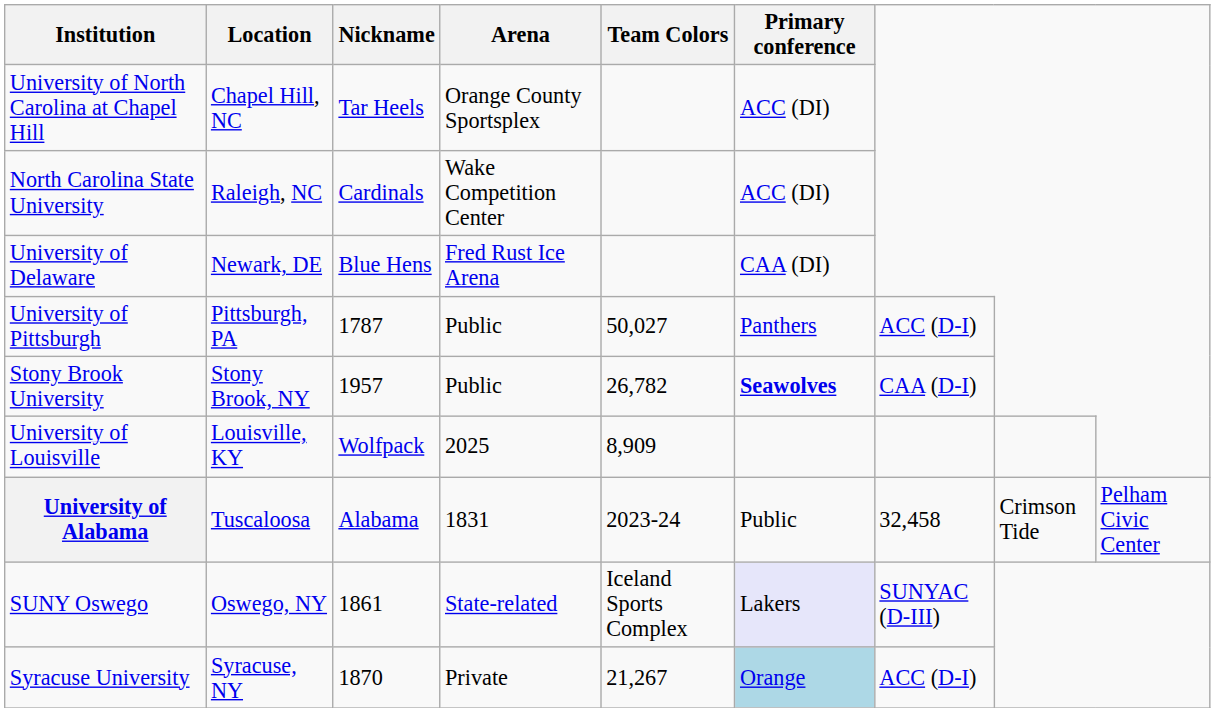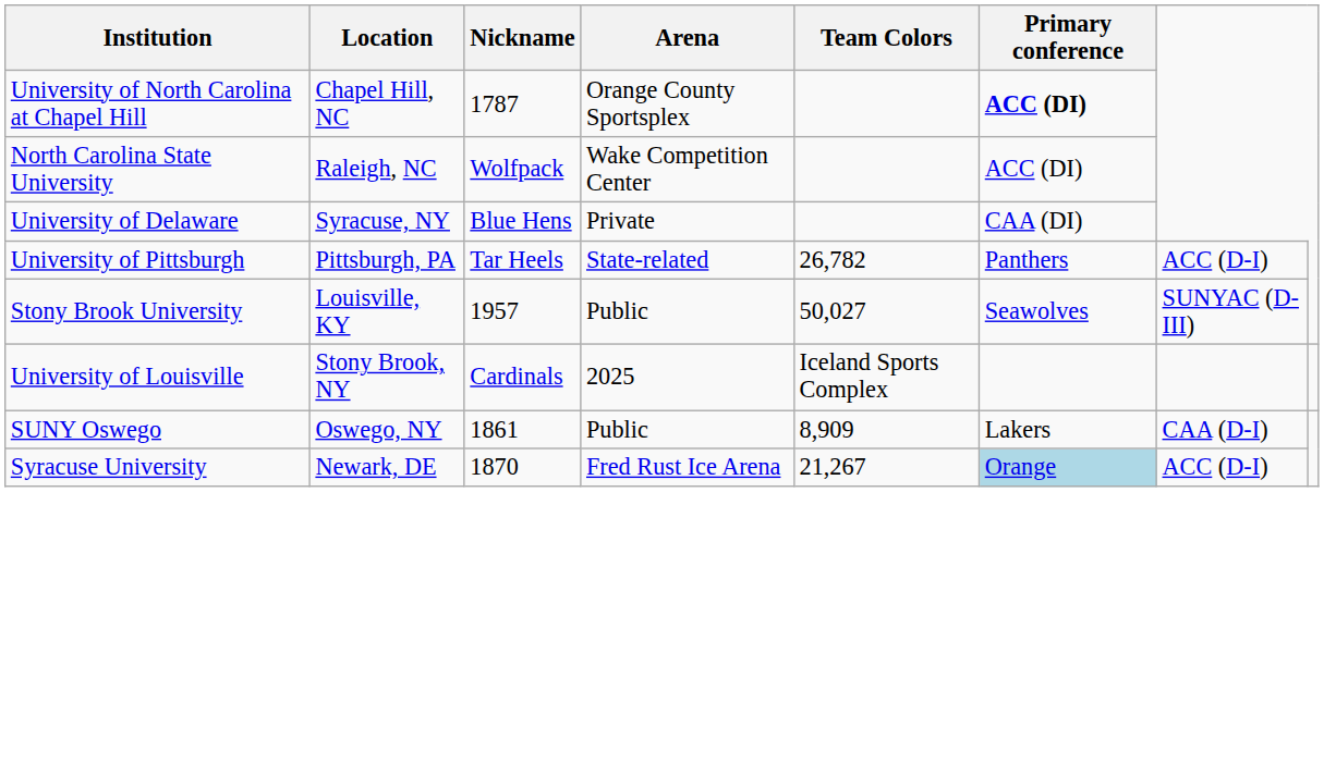University of North Carolina at Chapel Hill | Nickname: Tar Heels -> 1787
University of North Carolina at Chapel Hill | Primary conference: normal -> bold
North Carolina State University | Nickname: Cardinals -> Wolfpack
University of Delaware | Location: Newark, DE -> Syracuse, NY
University of Delaware | Arena: Fred Rust Ice Arena -> Private
University of Pittsburgh | Nickname: 1787 -> Tar Heels
University of Pittsburgh | Arena: Public -> State-related
University of Pittsburgh | Team Colors: 50,027 -> 26,782
Stony Brook University | Location: Stony Brook, NY -> Louisville, KY
Stony Brook University | Team Colors: 26,782 -> 50,027
Stony Brook University | Primary conference: bold -> normal
Stony Brook University | column 7: CAA (D-I) -> SUNYAC (D-III)
University of Louisville | Location: Louisville, KY -> Stony Brook, NY
University of Louisville | Nickname: Wolfpack -> Cardinals
University of Louisville | Team Colors: 8,909 -> Iceland Sports Complex
- row: University of Alabama | Tuscaloosa | Alabama | 1831 | 2023-24 | Public | 32,458 | Crimson Tide | Pelham Civic Center
SUNY Oswego | Arena: State-related -> Public
SUNY Oswego | Team Colors: Iceland Sports Complex -> 8,909
SUNY Oswego | Primary conference: lavender background -> no background
SUNY Oswego | column 7: SUNYAC (D-III) -> CAA (D-I)
Syracuse University | Location: Syracuse, NY -> Newark, DE
Syracuse University | Arena: Private -> Fred Rust Ice Arena
